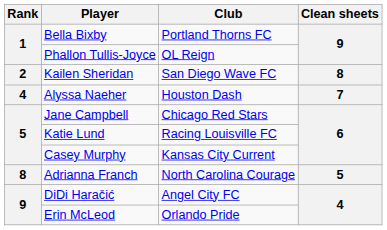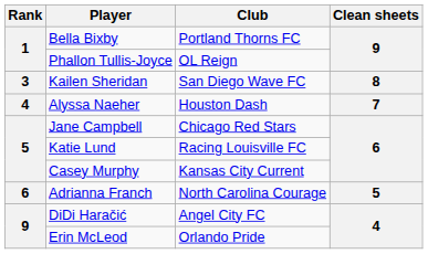Kailen Sheridan | Rank: 2 -> 3
Adrianna Franch | Rank: 8 -> 6
